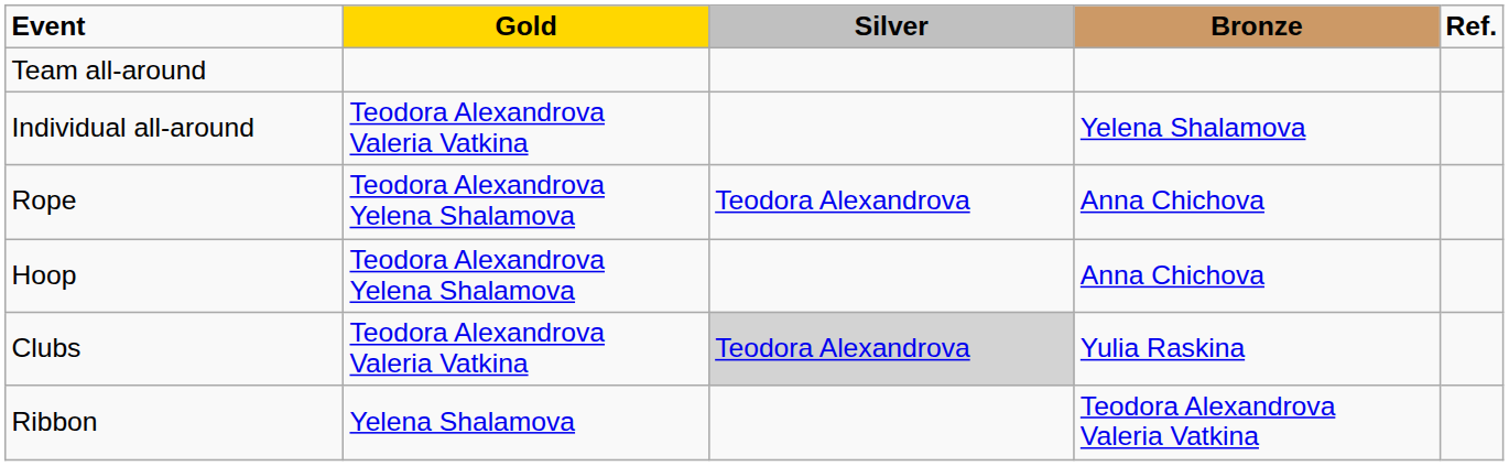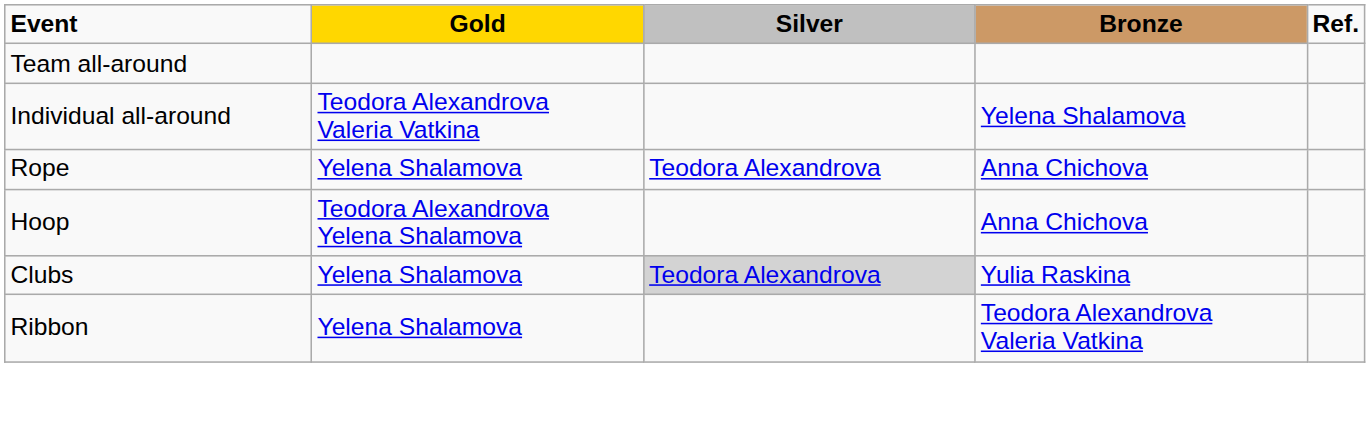Rope | Gold: Teodora Alexandrova Yelena Shalamova -> Yelena Shalamova
Clubs | Gold: Teodora Alexandrova Valeria Vatkina -> Yelena Shalamova
